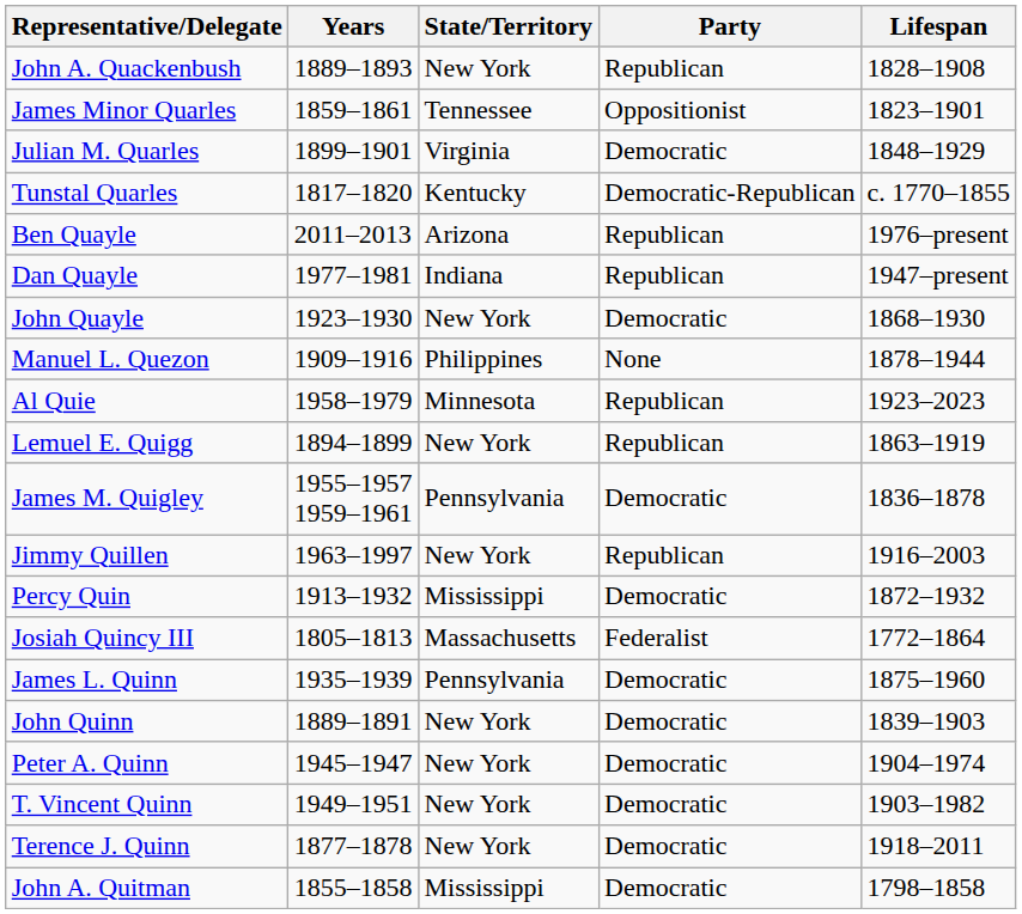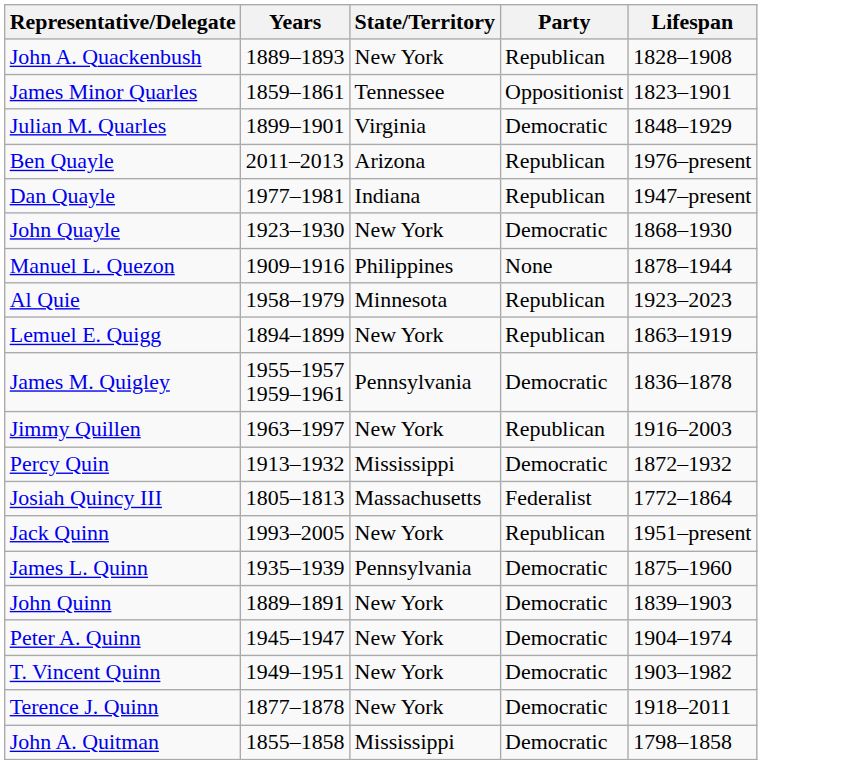- row: Tunstal Quarles | 1817–1820 | Kentucky | Democratic-Republican | c. 1770–1855
+ row: Jack Quinn | 1993–2005 | New York | Republican | 1951–present
